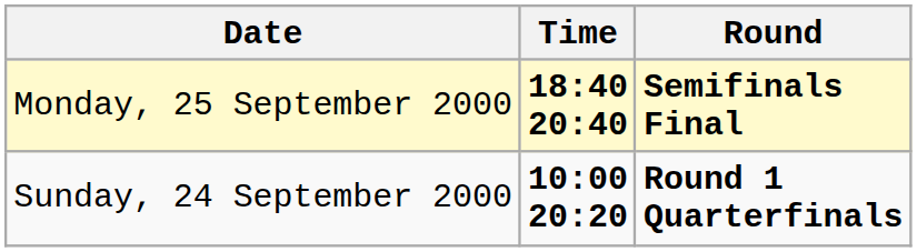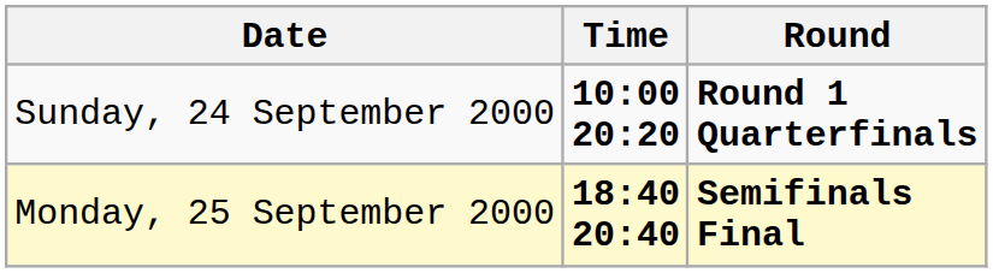rows swapped: Sunday, 24 September 2000 <-> Monday, 25 September 2000
